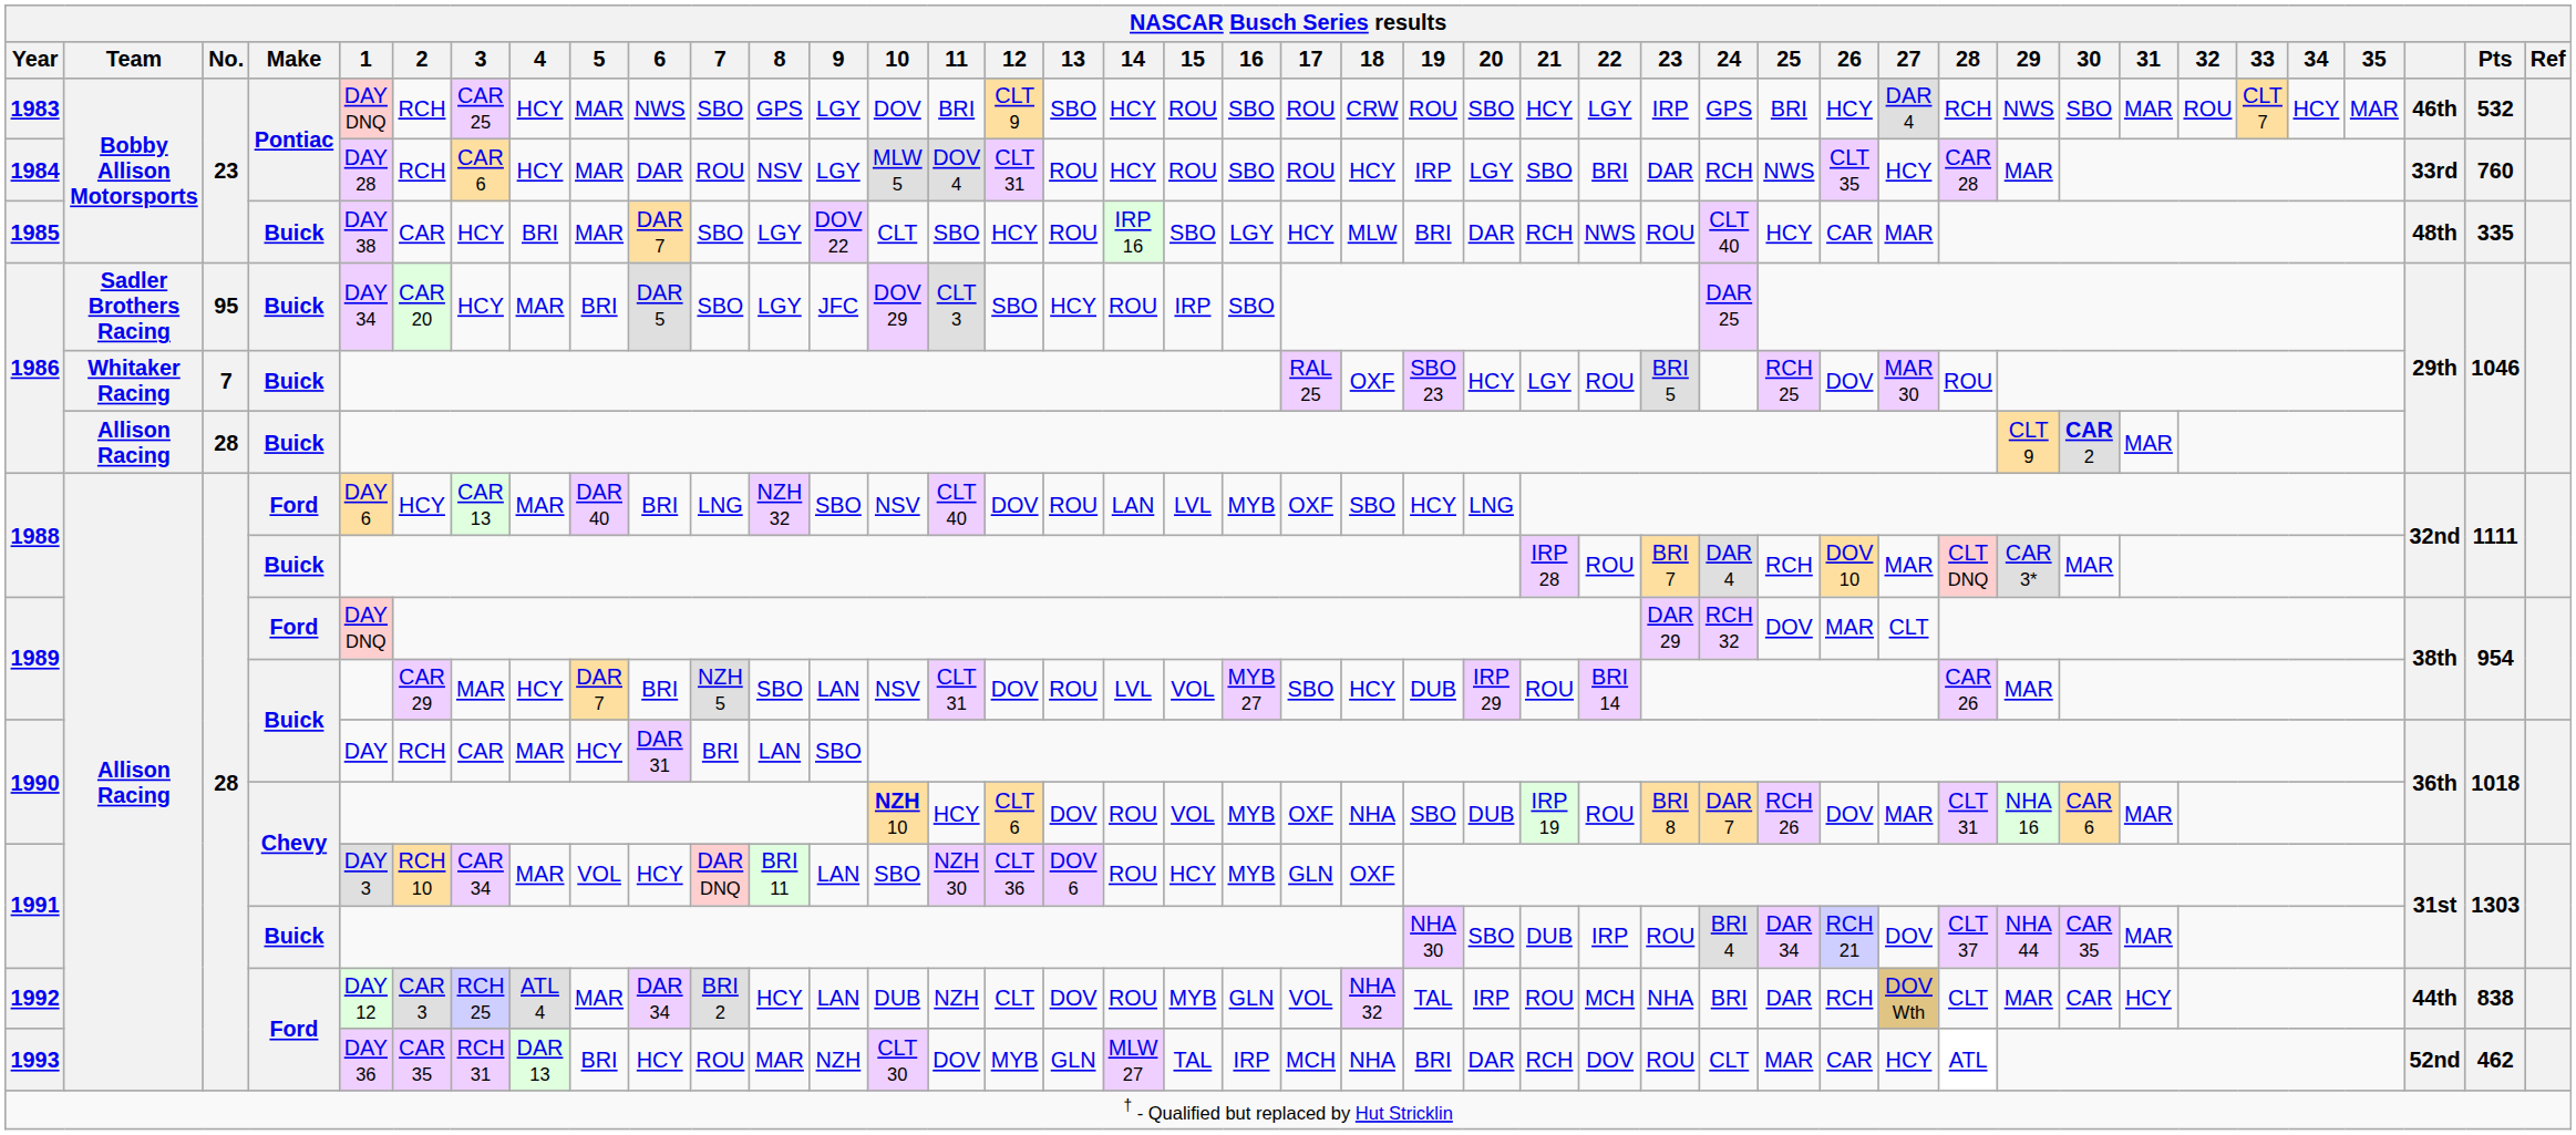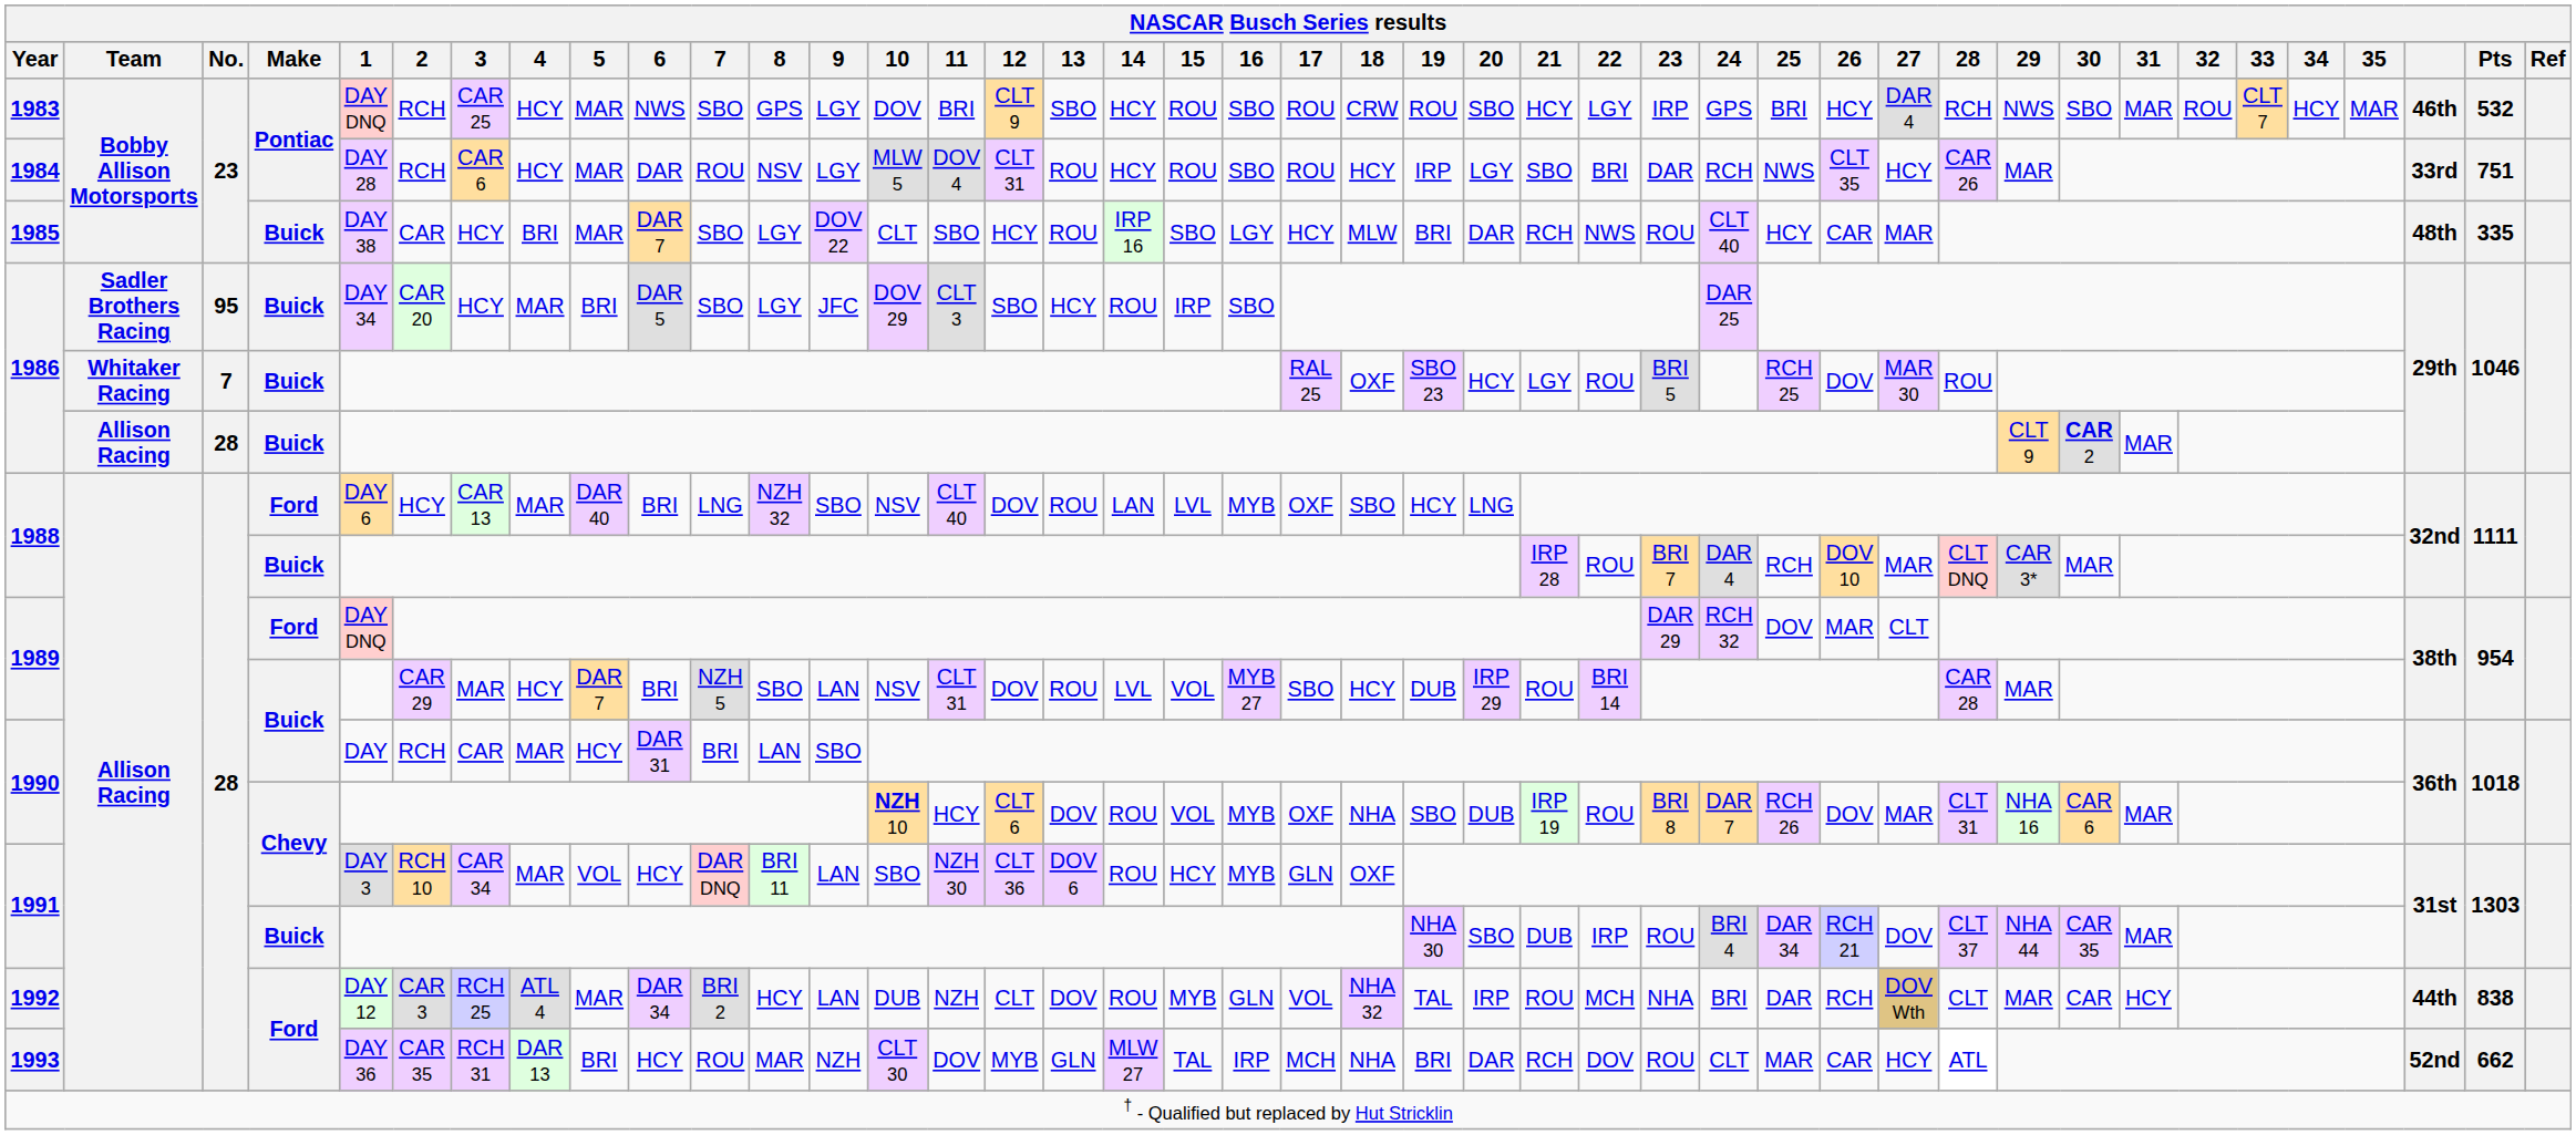1984 | 28: CAR 28 -> CAR 26
1984 | Pts: 760 -> 751
1989 / Buick | 28: CAR 26 -> CAR 28
1993 | Pts: 462 -> 662
